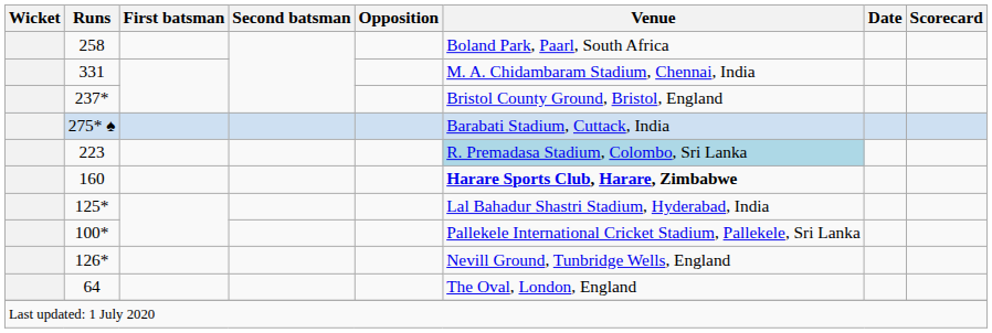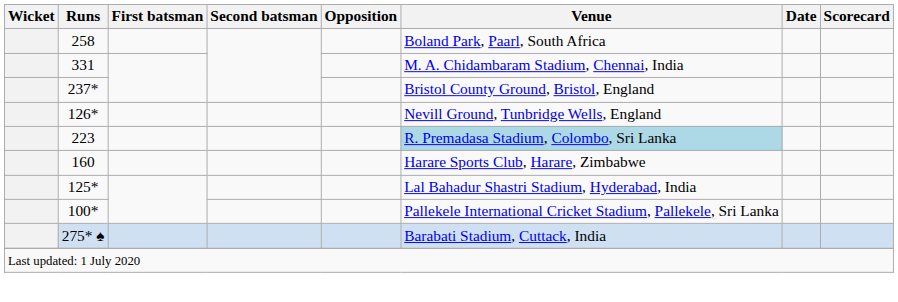rows swapped: 275* ♠ <-> 126*
160 | Venue: bold -> normal
- row: 64 | The Oval, London, England
